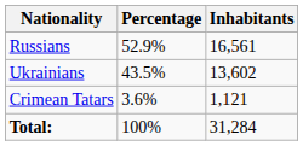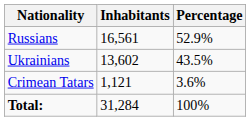columns swapped: Inhabitants <-> Percentage
